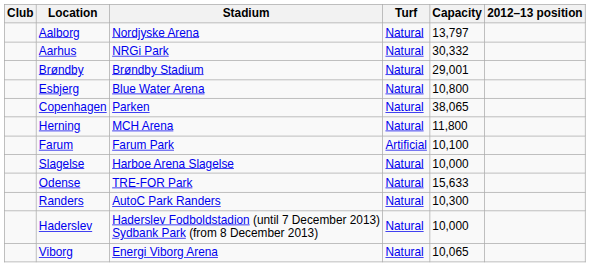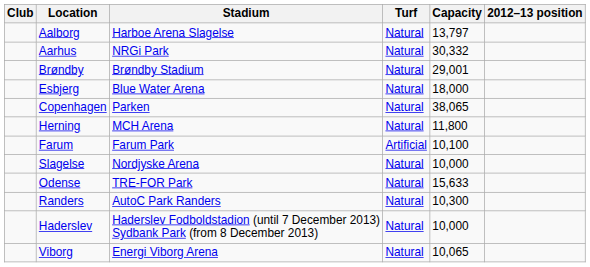Aalborg | Stadium: Nordjyske Arena -> Harboe Arena Slagelse
Esbjerg | Capacity: 10,800 -> 18,000
Slagelse | Stadium: Harboe Arena Slagelse -> Nordjyske Arena
